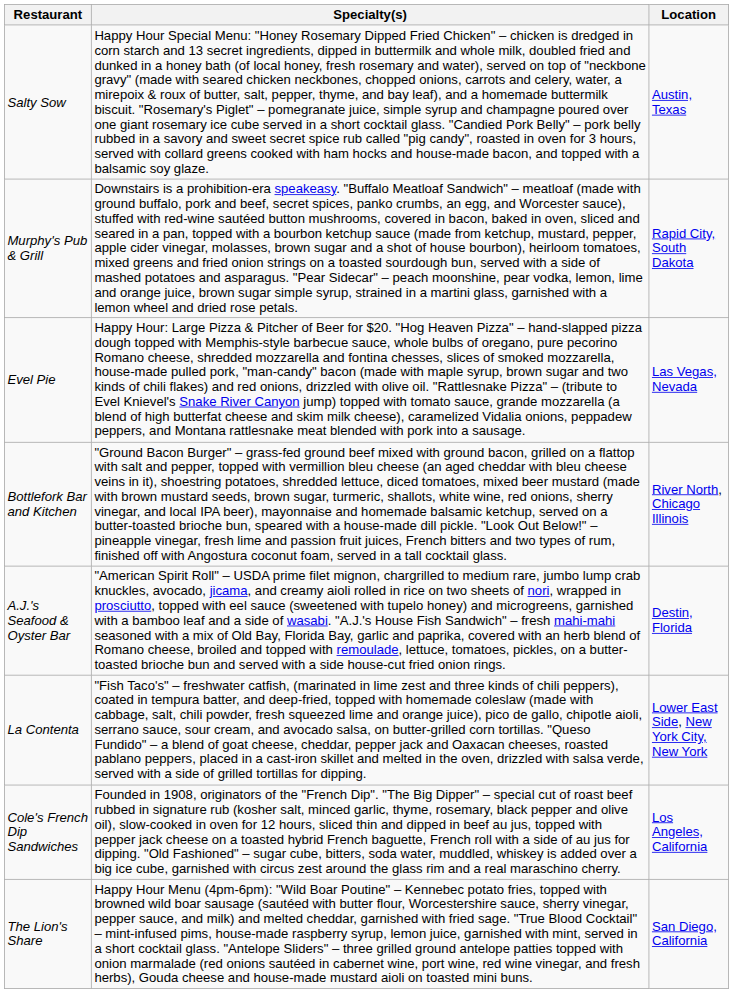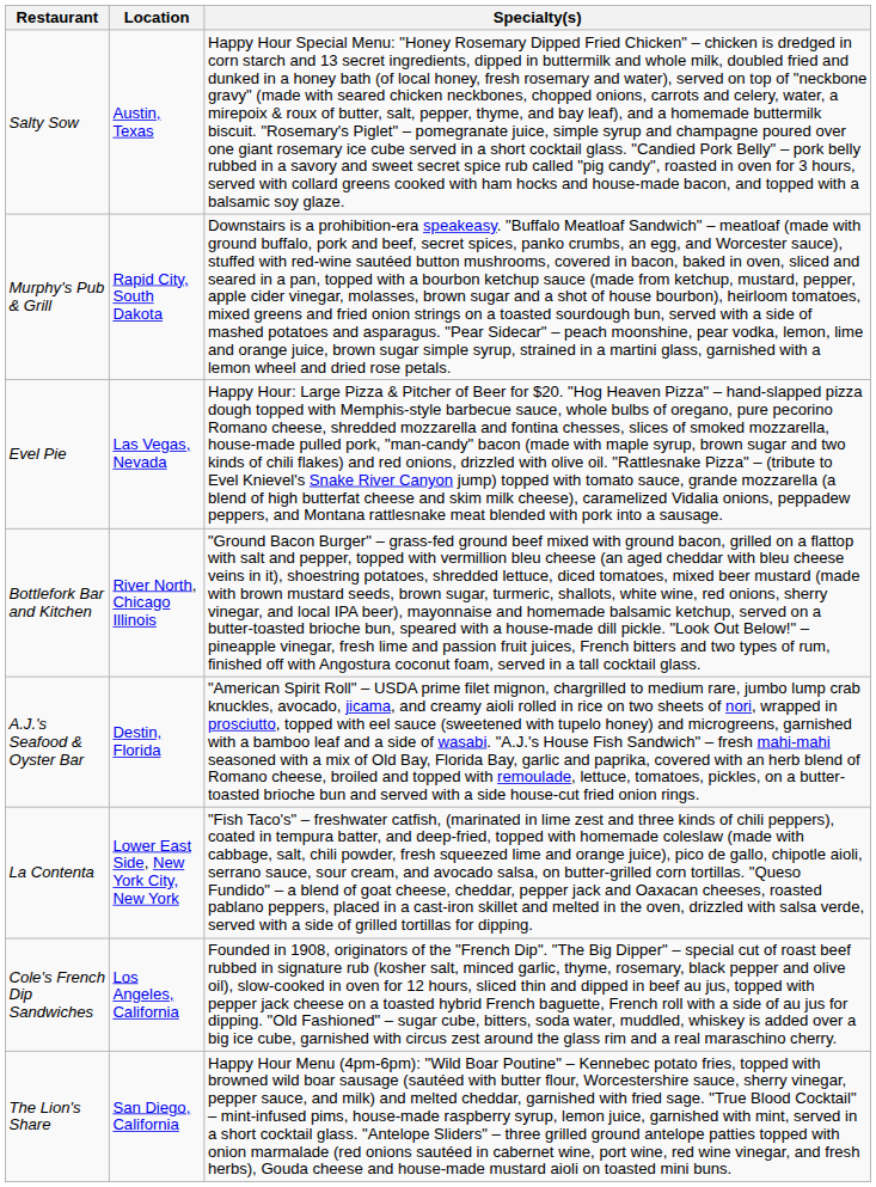columns swapped: Location <-> Specialty(s)
